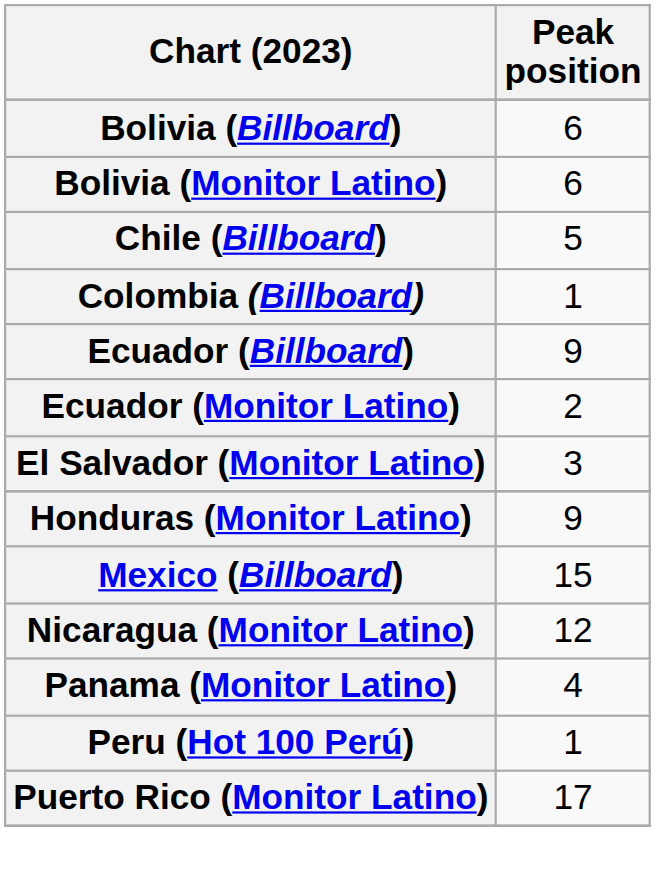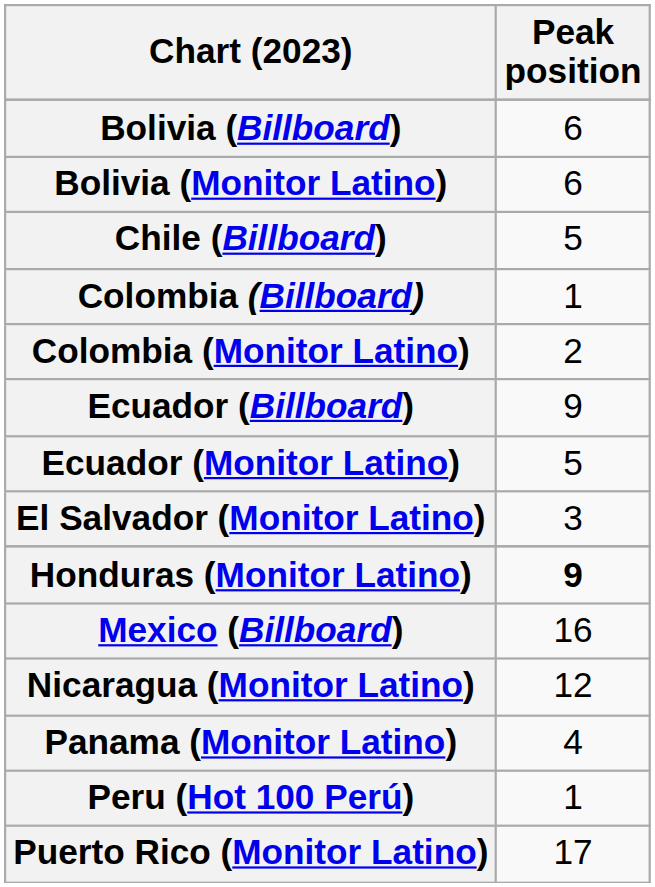+ row: Colombia (Monitor Latino) | 2
Ecuador (Monitor Latino) | Peak position: 2 -> 5
Honduras (Monitor Latino) | Peak position: normal -> bold
Mexico (Billboard) | Peak position: 15 -> 16
